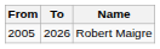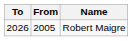columns swapped: From <-> To
